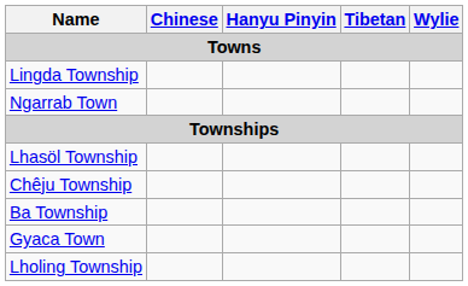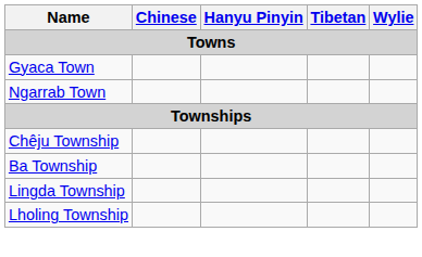rows swapped: Gyaca Town <-> Lingda Township
- row: Lhasöl Township
